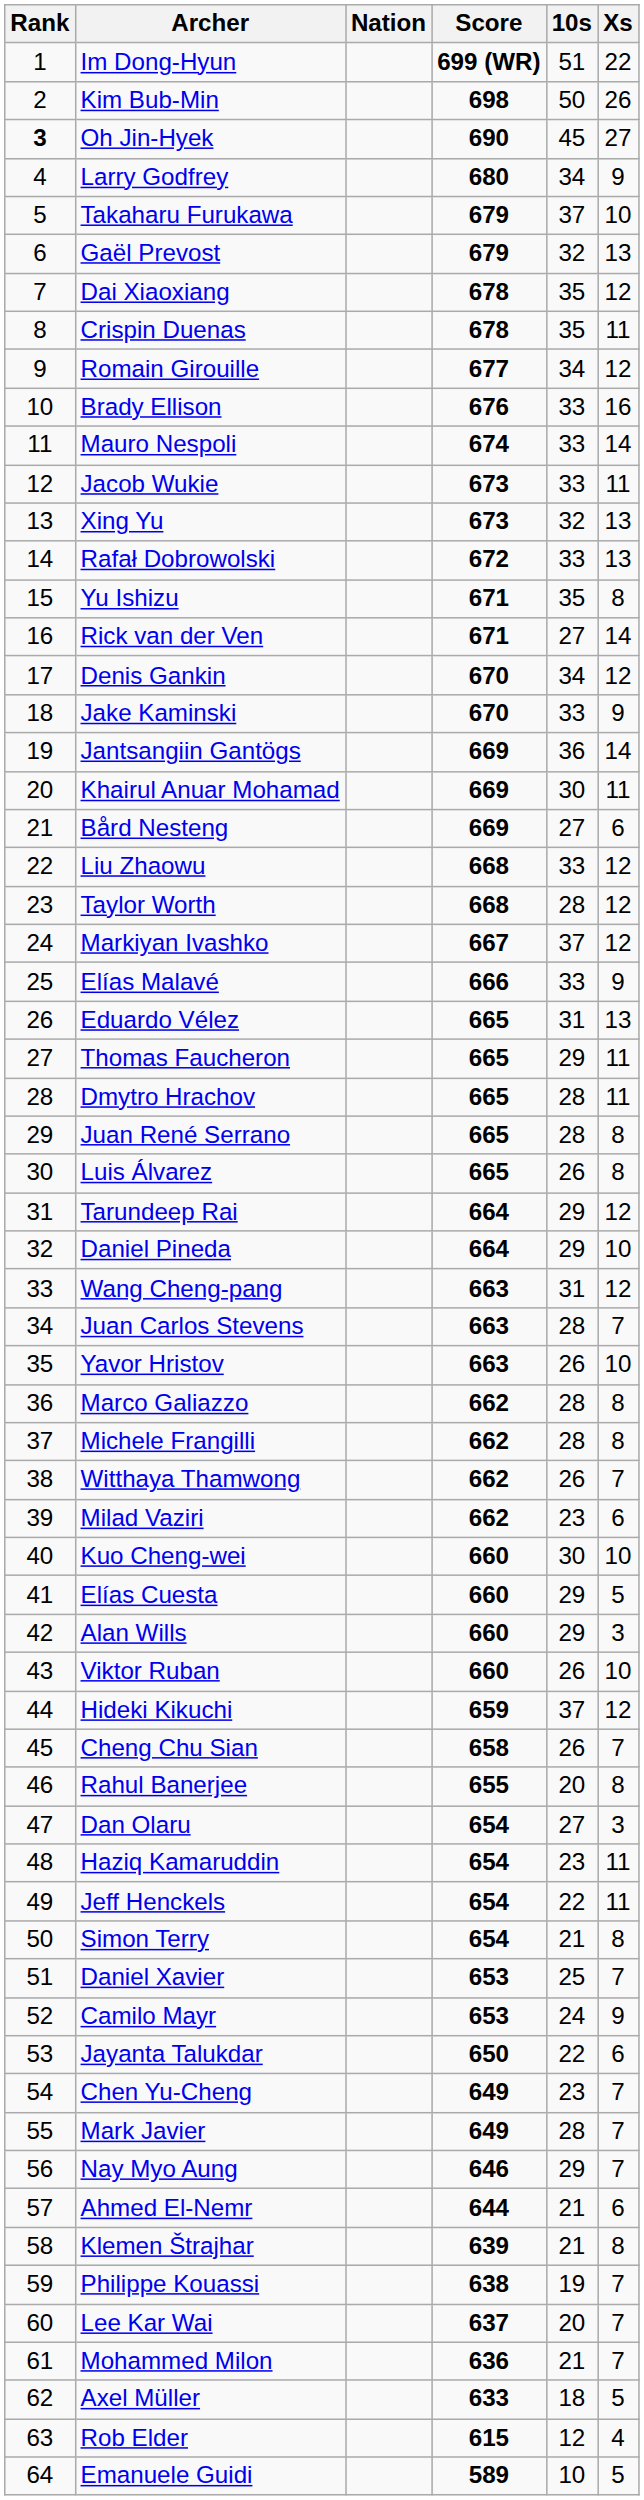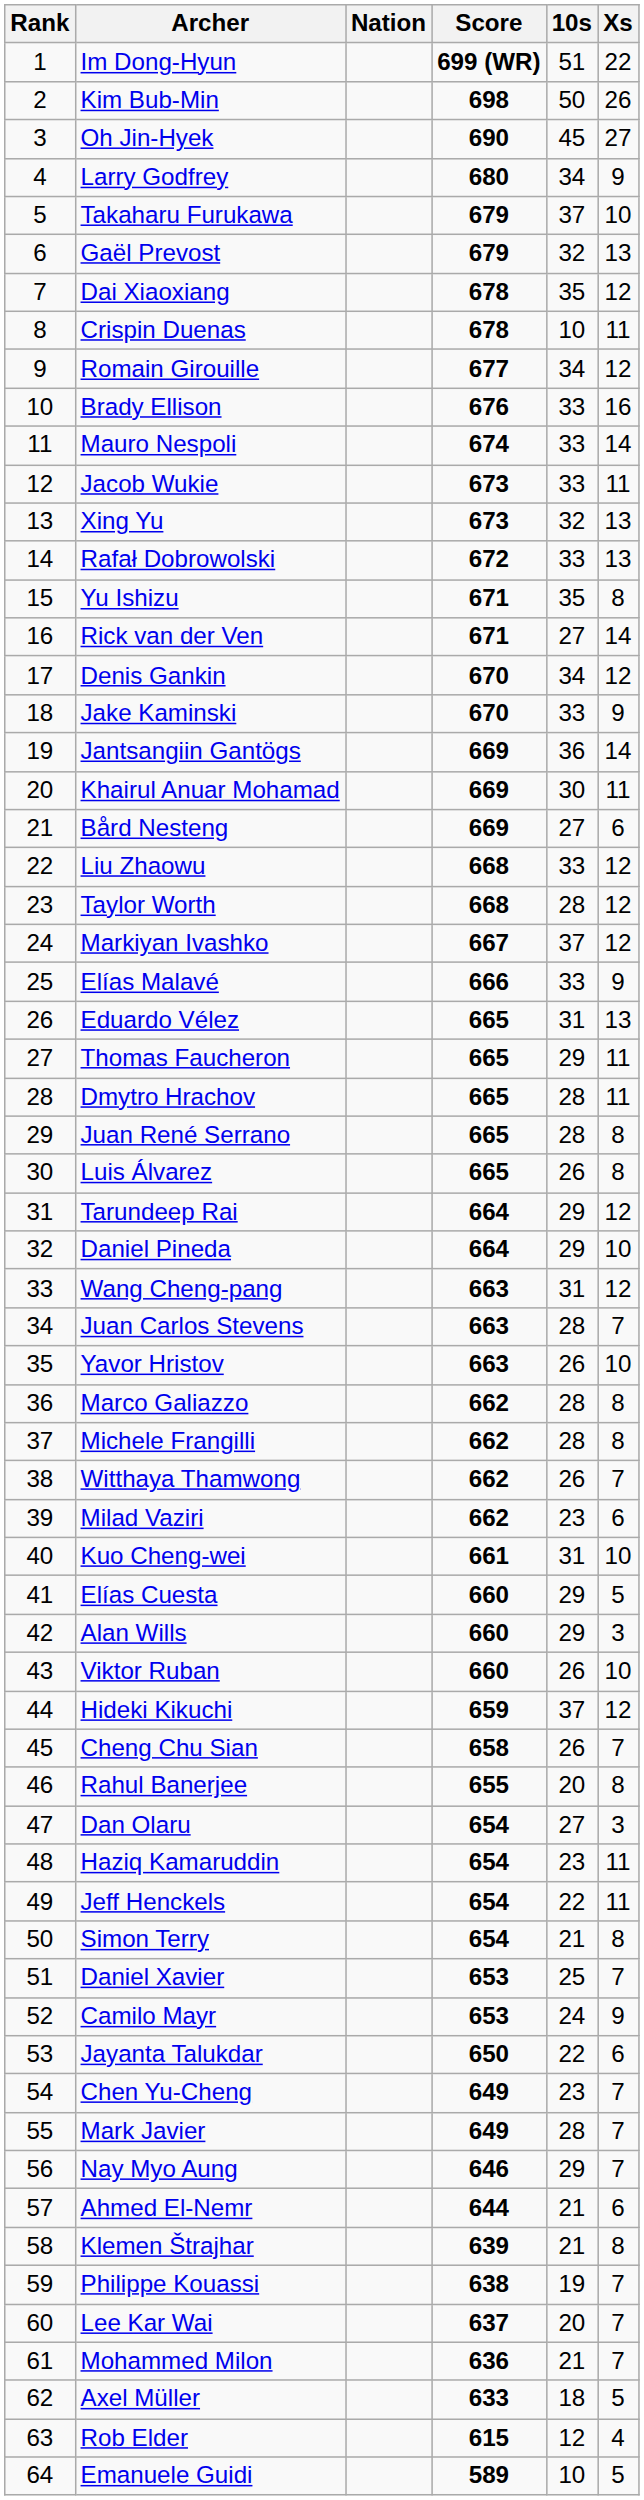Oh Jin-Hyek | Rank: bold -> normal
Crispin Duenas | 10s: 35 -> 10
Kuo Cheng-wei | Score: 660 -> 661
Kuo Cheng-wei | 10s: 30 -> 31
